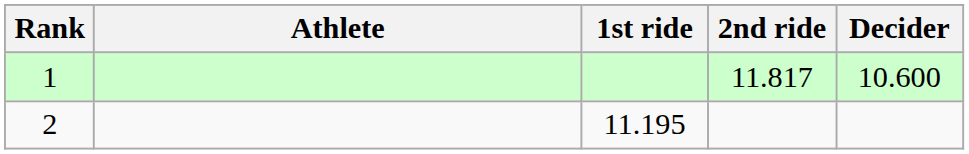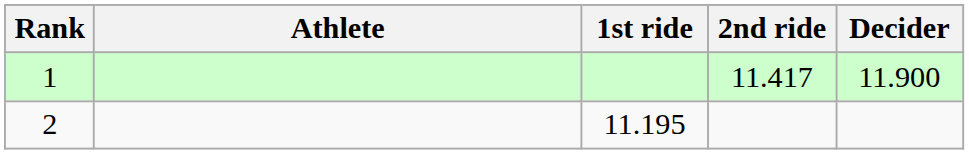1 | 2nd ride: 11.817 -> 11.417
1 | Decider: 10.600 -> 11.900
